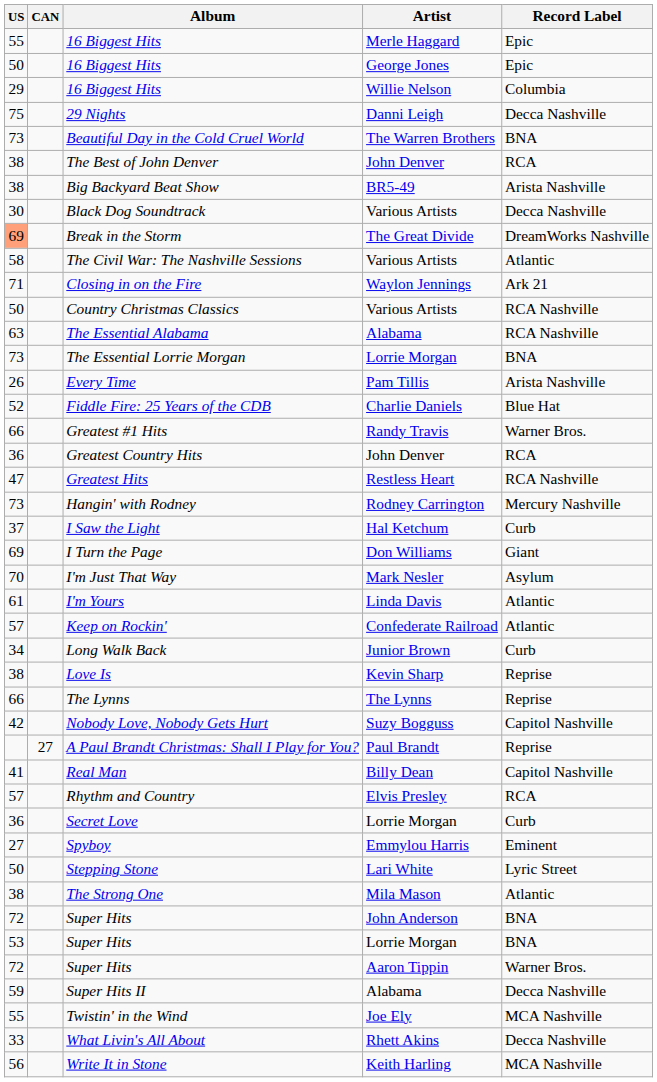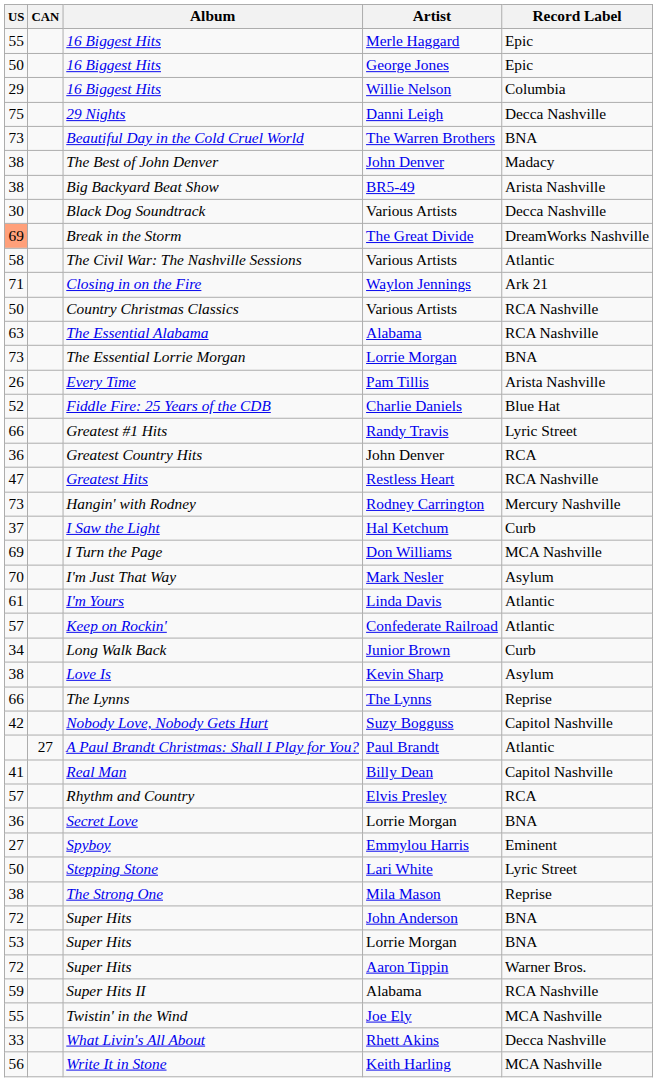The Best of John Denver | Record Label: RCA -> Madacy
Greatest #1 Hits | Record Label: Warner Bros. -> Lyric Street
I Turn the Page | Record Label: Giant -> MCA Nashville
Love Is | Record Label: Reprise -> Asylum
A Paul Brandt Christmas: Shall I Play for You? | Record Label: Reprise -> Atlantic
Secret Love | Record Label: Curb -> BNA
The Strong One | Record Label: Atlantic -> Reprise
Super Hits II | Record Label: Decca Nashville -> RCA Nashville
